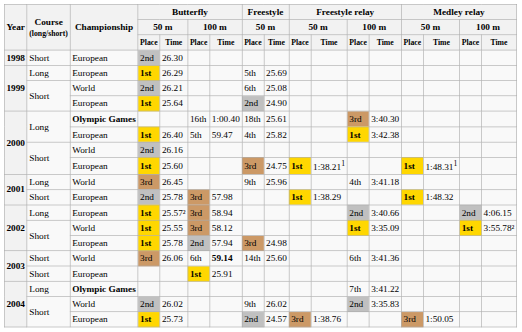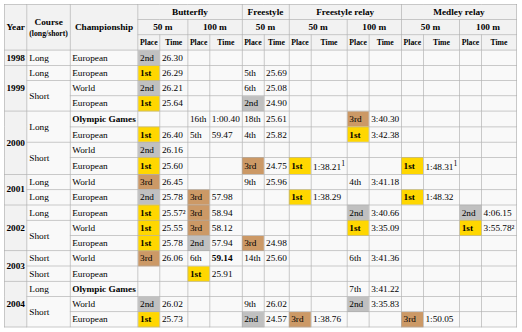1998 | Course (long/short): Short -> Long
2001 / European | Course (long/short): Short -> Long
